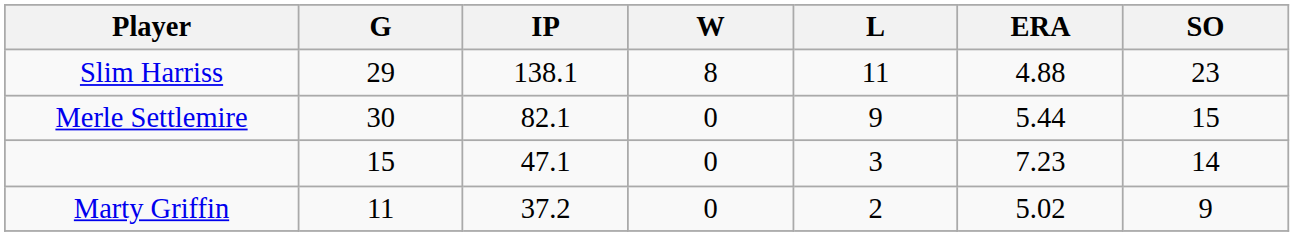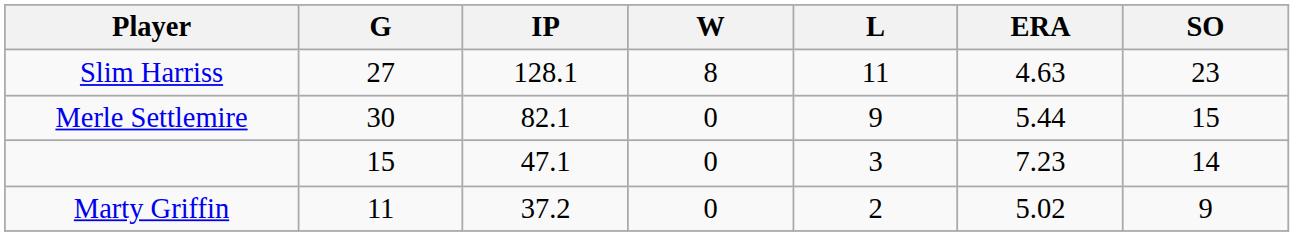Slim Harriss | G: 29 -> 27
Slim Harriss | IP: 138.1 -> 128.1
Slim Harriss | ERA: 4.88 -> 4.63
